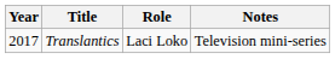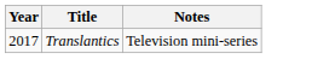- column: Role | Laci Loko
